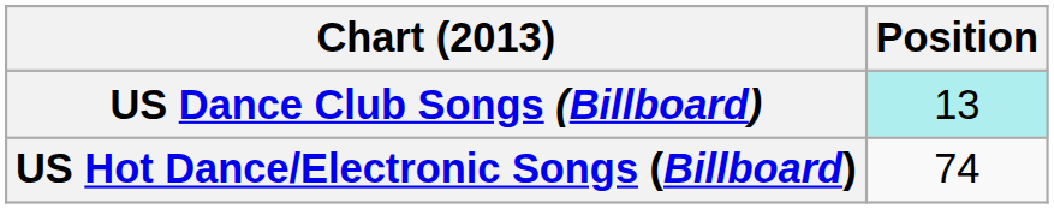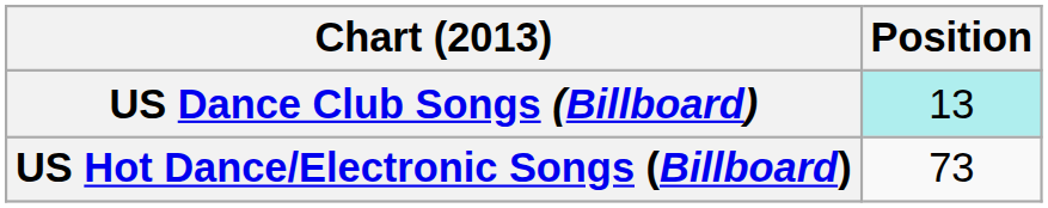US Hot Dance/Electronic Songs (Billboard) | Position: 74 -> 73
